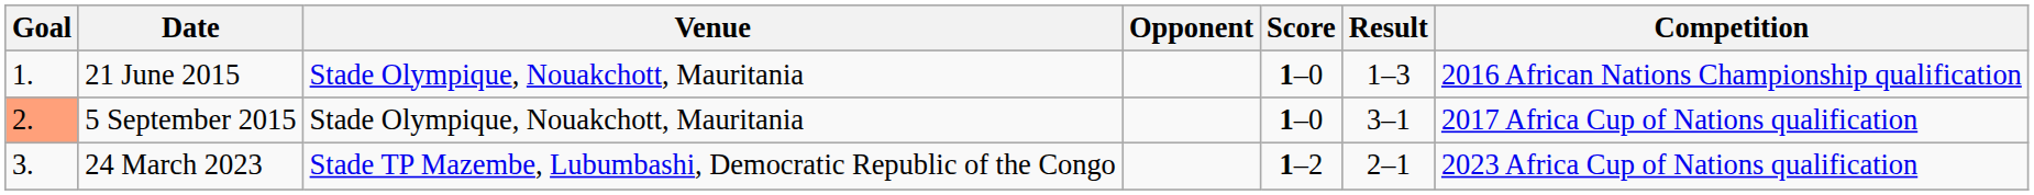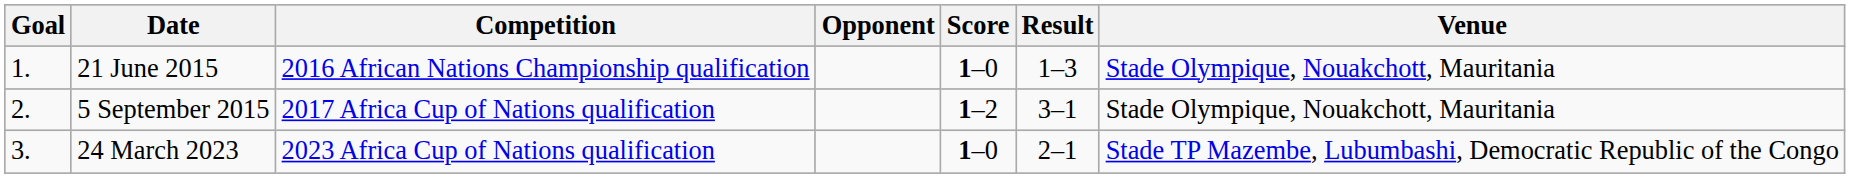columns swapped: Venue <-> Competition
5 September 2015 | Goal: lightsalmon background -> no background
5 September 2015 | Score: 1–0 -> 1–2
24 March 2023 | Score: 1–2 -> 1–0
